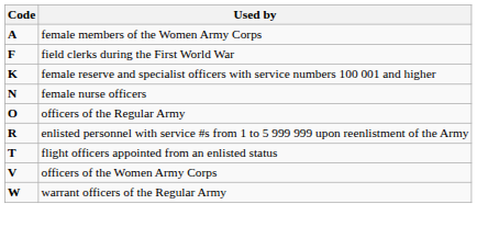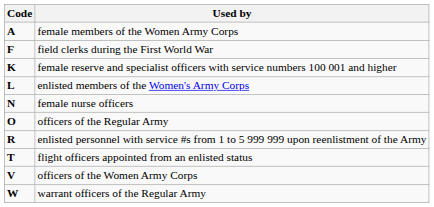+ row: L | enlisted members of the Women's Army Corps
